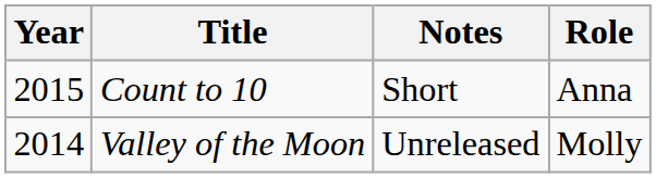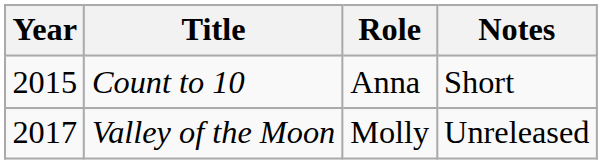columns swapped: Role <-> Notes
Valley of the Moon | Year: 2014 -> 2017
